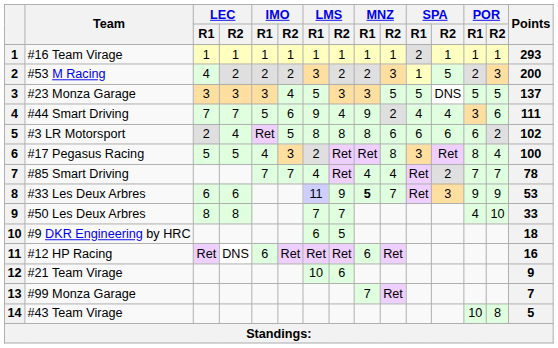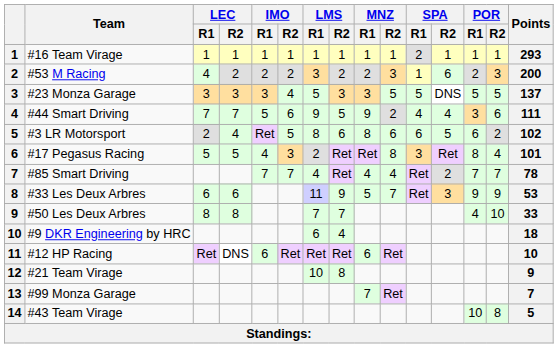#53 M Racing | SPA / R2: 5 -> 6
#44 Smart Driving | LMS / R2: 4 -> 5
#3 LR Motorsport | LMS / R2: 8 -> 6
#3 LR Motorsport | SPA / R2: 6 -> 5
#17 Pegasus Racing | Points: 100 -> 101
#33 Les Deux Arbres | MNZ / R1: bold -> normal
#9 DKR Engineering by HRC | LMS / R2: 5 -> 4
#12 HP Racing | Points: 16 -> 10
#21 Team Virage | LMS / R2: 6 -> 8
